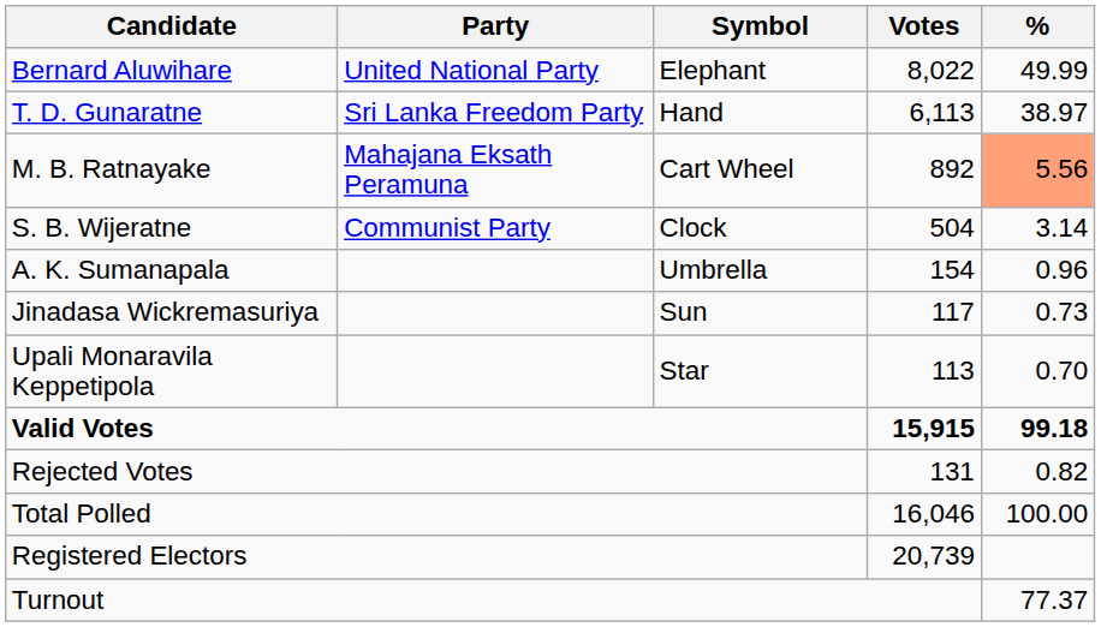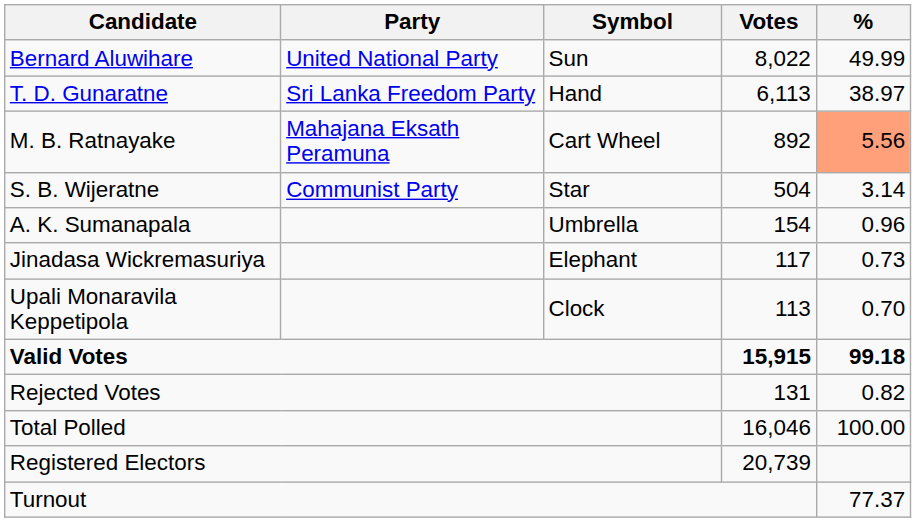Bernard Aluwihare | Symbol: Elephant -> Sun
S. B. Wijeratne | Symbol: Clock -> Star
Jinadasa Wickremasuriya | Symbol: Sun -> Elephant
Upali Monaravila Keppetipola | Symbol: Star -> Clock
